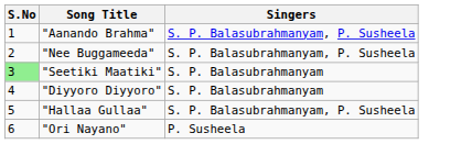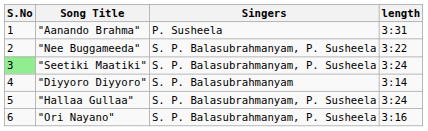+ column: length | 3:31 | 3:22 | 3:24 | 3:14 | 3:24 | 3:16
"Aanando Brahma" | Singers: S. P. Balasubrahmanyam, P. Susheela -> P. Susheela
"Seetiki Maatiki" | Singers: S. P. Balasubrahmanyam -> S. P. Balasubrahmanyam, P. Susheela
"Ori Nayano" | Singers: P. Susheela -> S. P. Balasubrahmanyam, P. Susheela
